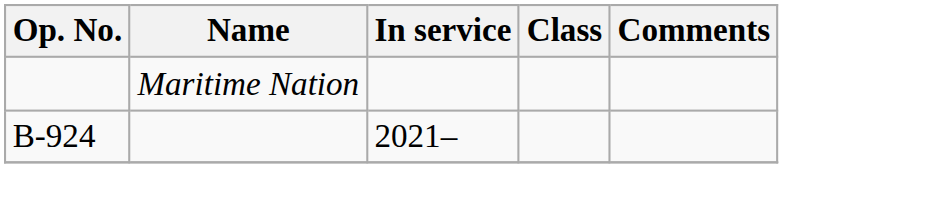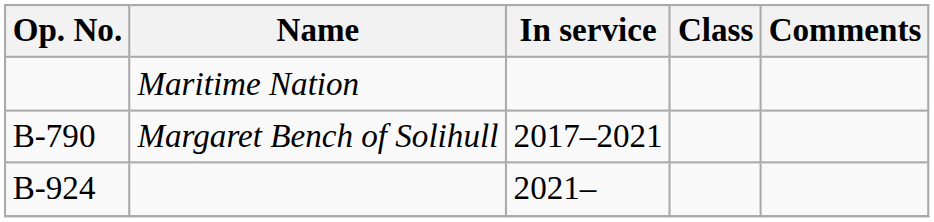+ row: B-790 | Margaret Bench of Solihull | 2017–2021
